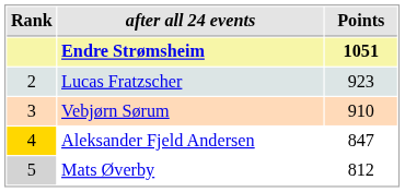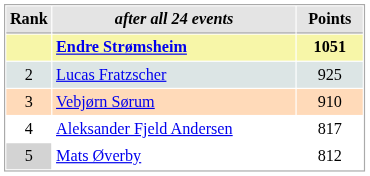Lucas Fratzscher | Points: 923 -> 925
Aleksander Fjeld Andersen | Rank: gold background -> no background
Aleksander Fjeld Andersen | Points: 847 -> 817
